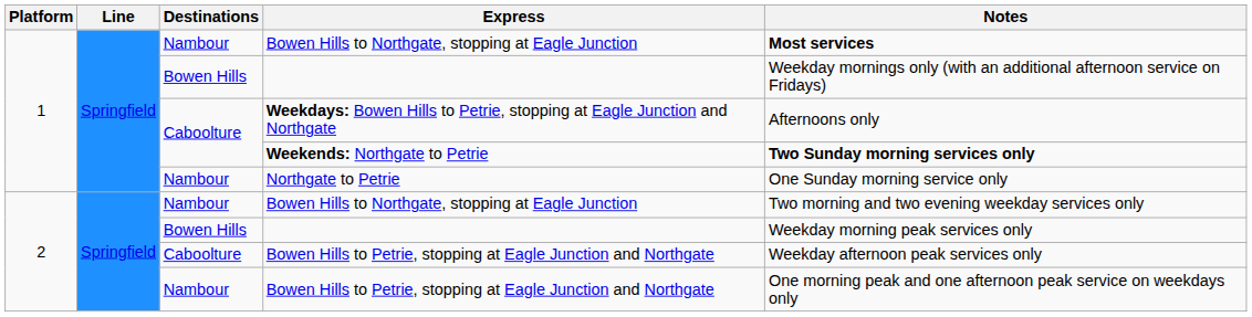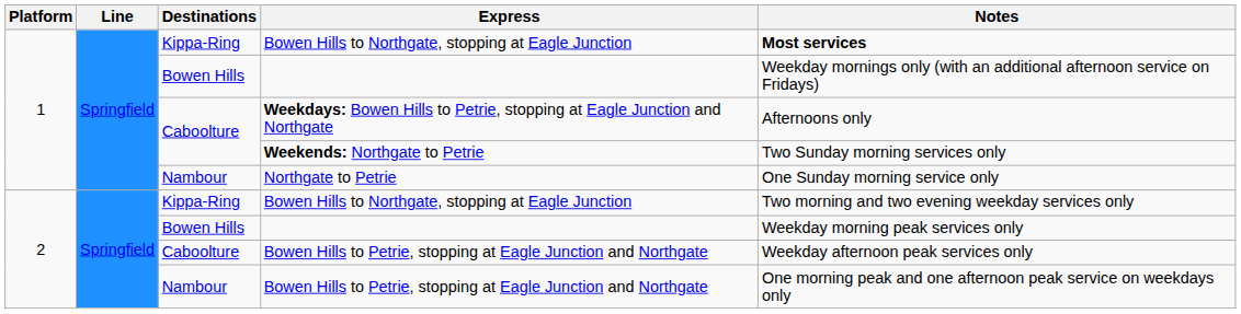1 / Bowen Hills to Northgate, stopping at Eagle Junction | Destinations: Nambour -> Kippa-Ring
Weekends: Northgate to Petrie | Notes: bold -> normal
2 / Bowen Hills to Northgate, stopping at Eagle Junction | Destinations: Nambour -> Kippa-Ring
